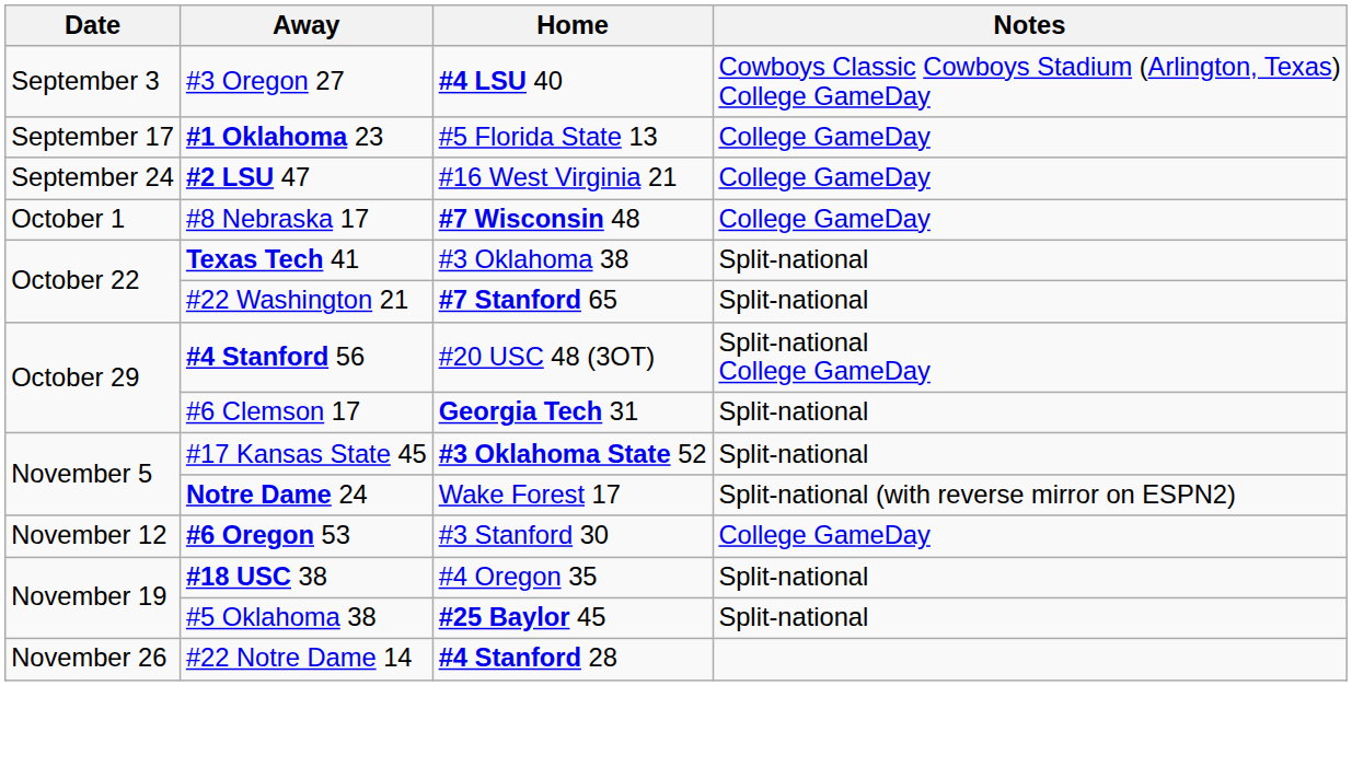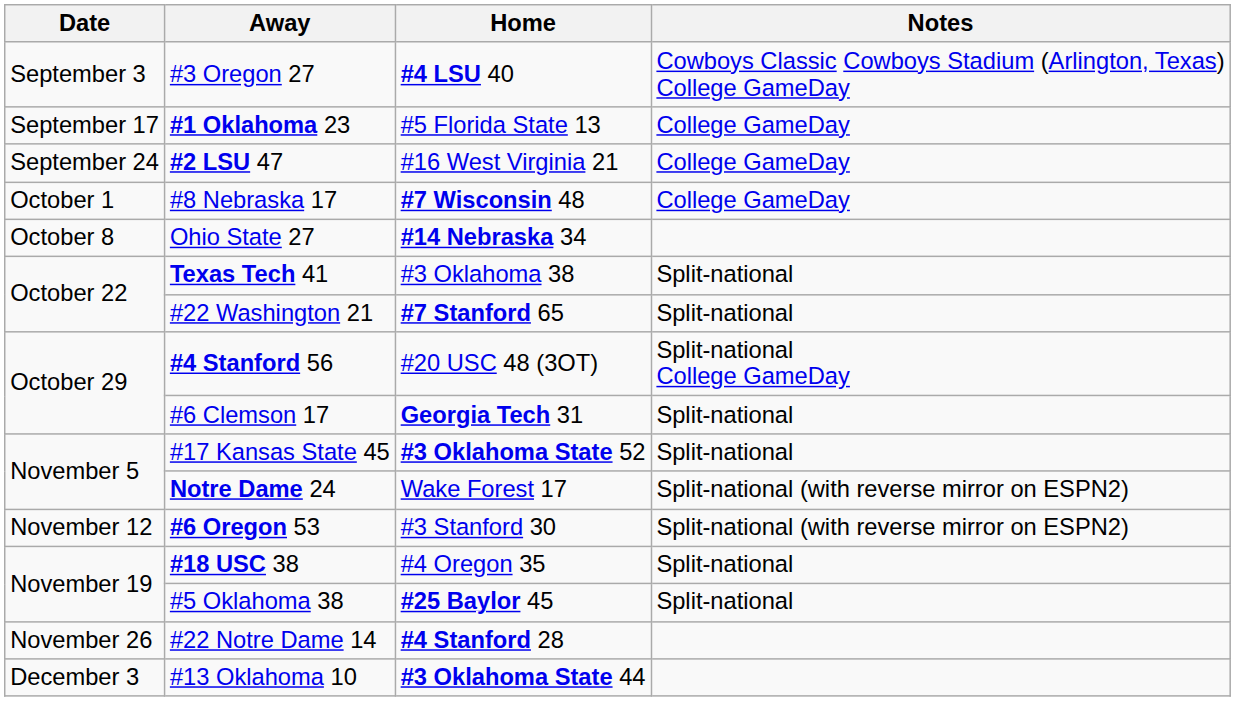+ row: October 8 | Ohio State 27 | #14 Nebraska 34
#6 Oregon 53 | Notes: College GameDay -> Split-national (with reverse mirror on ESPN2)
+ row: December 3 | #13 Oklahoma 10 | #3 Oklahoma State 44
